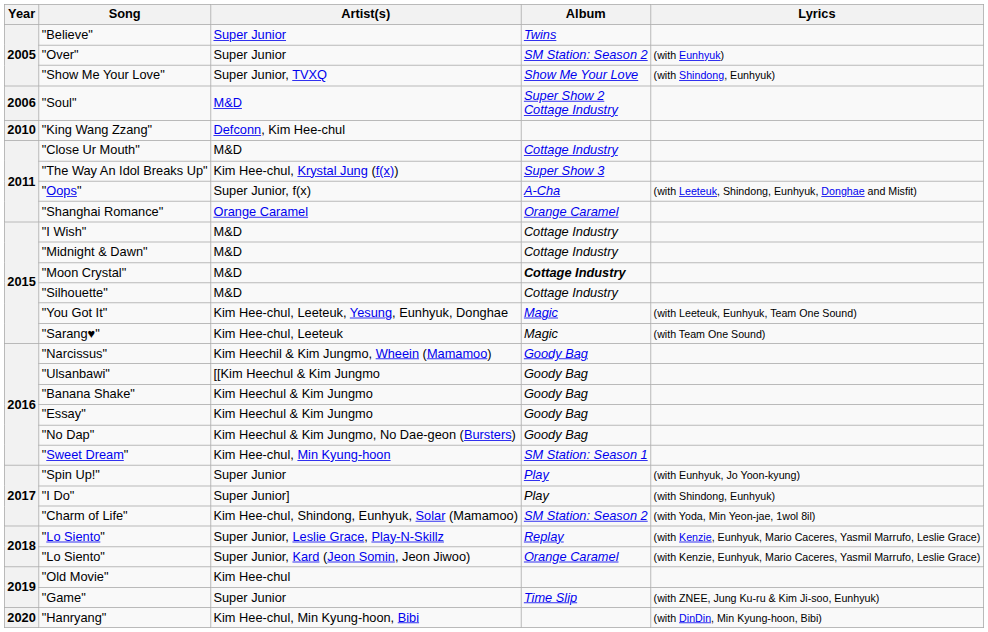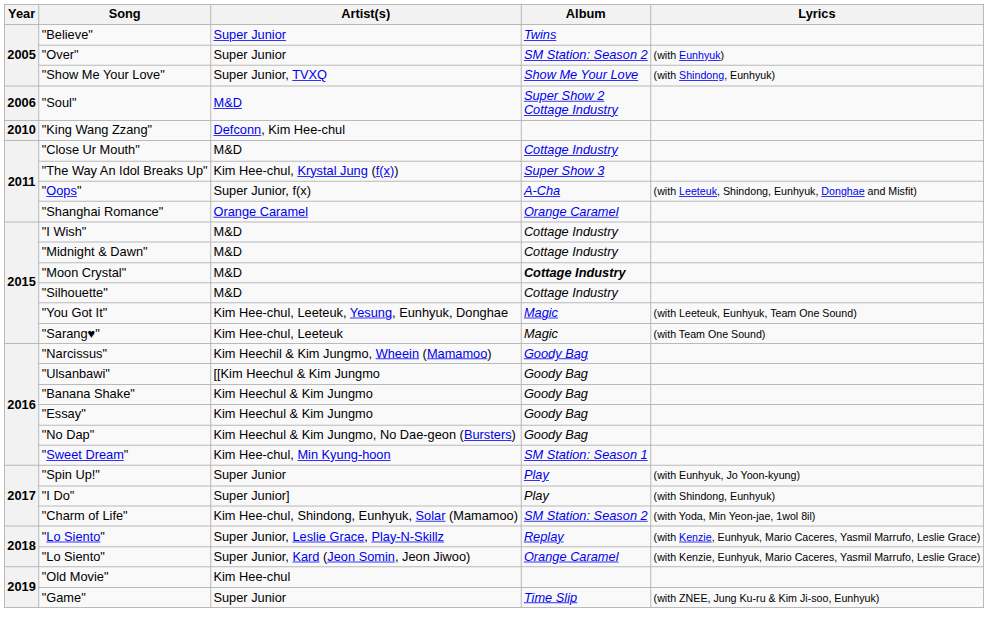- row: 2020 | "Hanryang" | Kim Hee-chul, Min Kyung-hoon, Bibi | (with DinDin, Min Kyung-hoon, Bibi)
